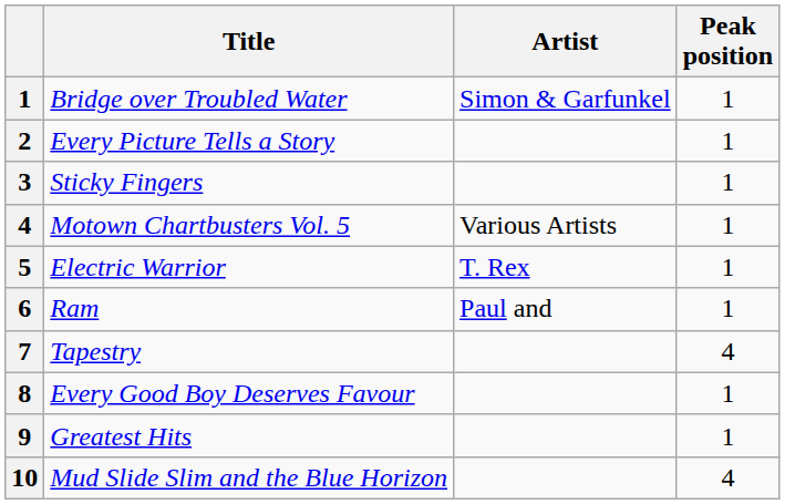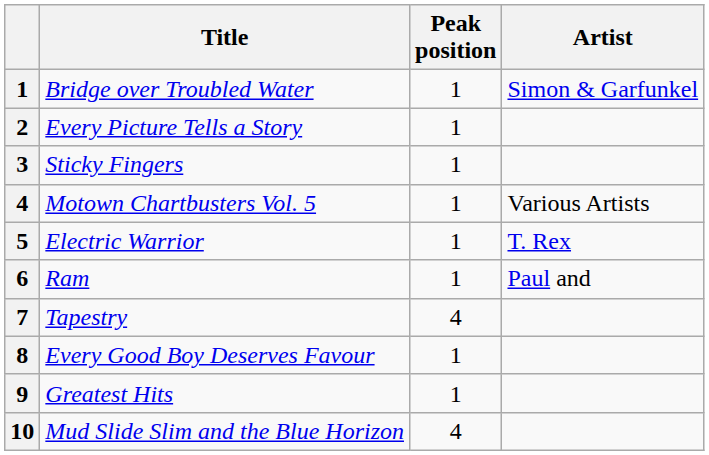columns swapped: Artist <-> Peak position
